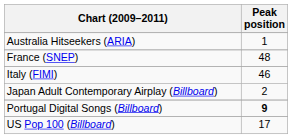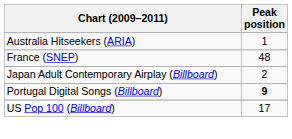- row: Italy (FIMI) | 46
